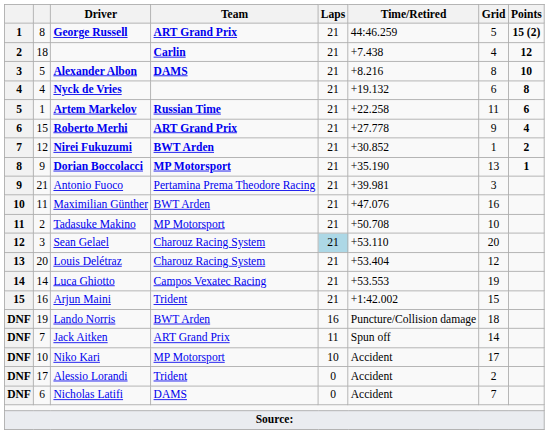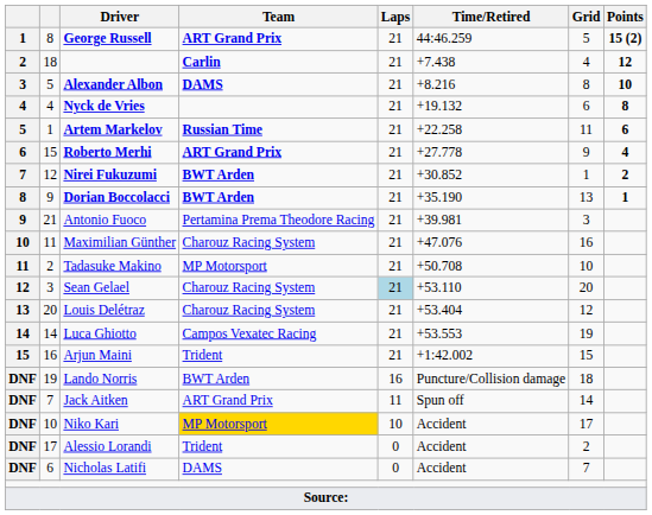Dorian Boccolacci | Team: MP Motorsport -> BWT Arden
Maximilian Günther | Team: BWT Arden -> Charouz Racing System
Niko Kari | Team: no background -> gold background
